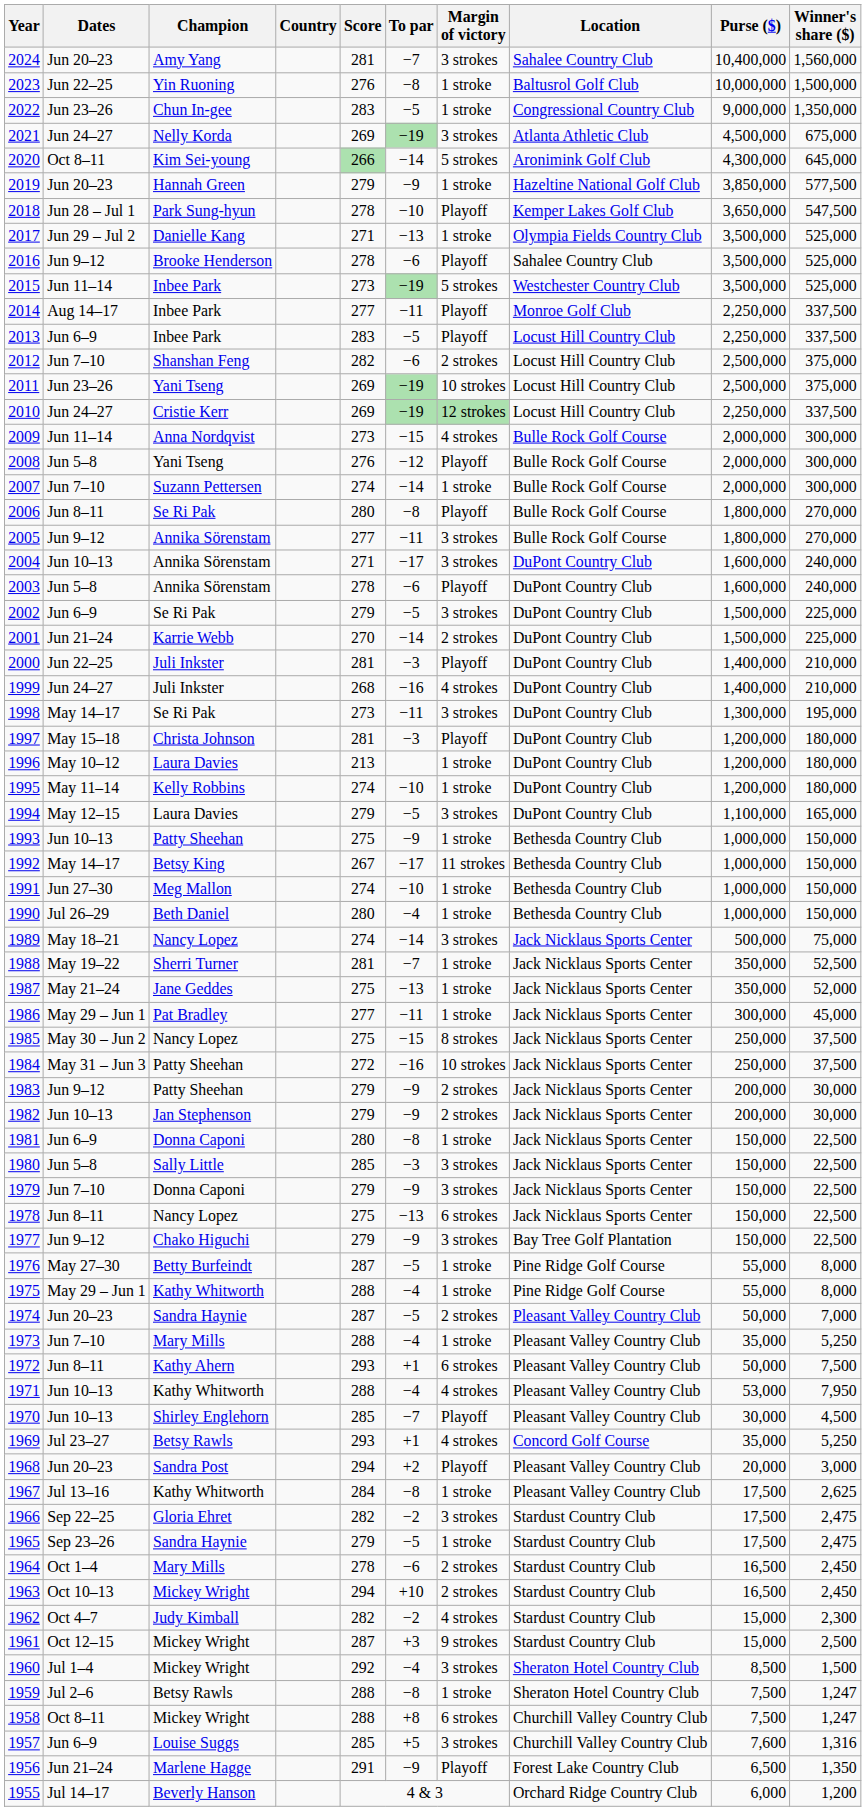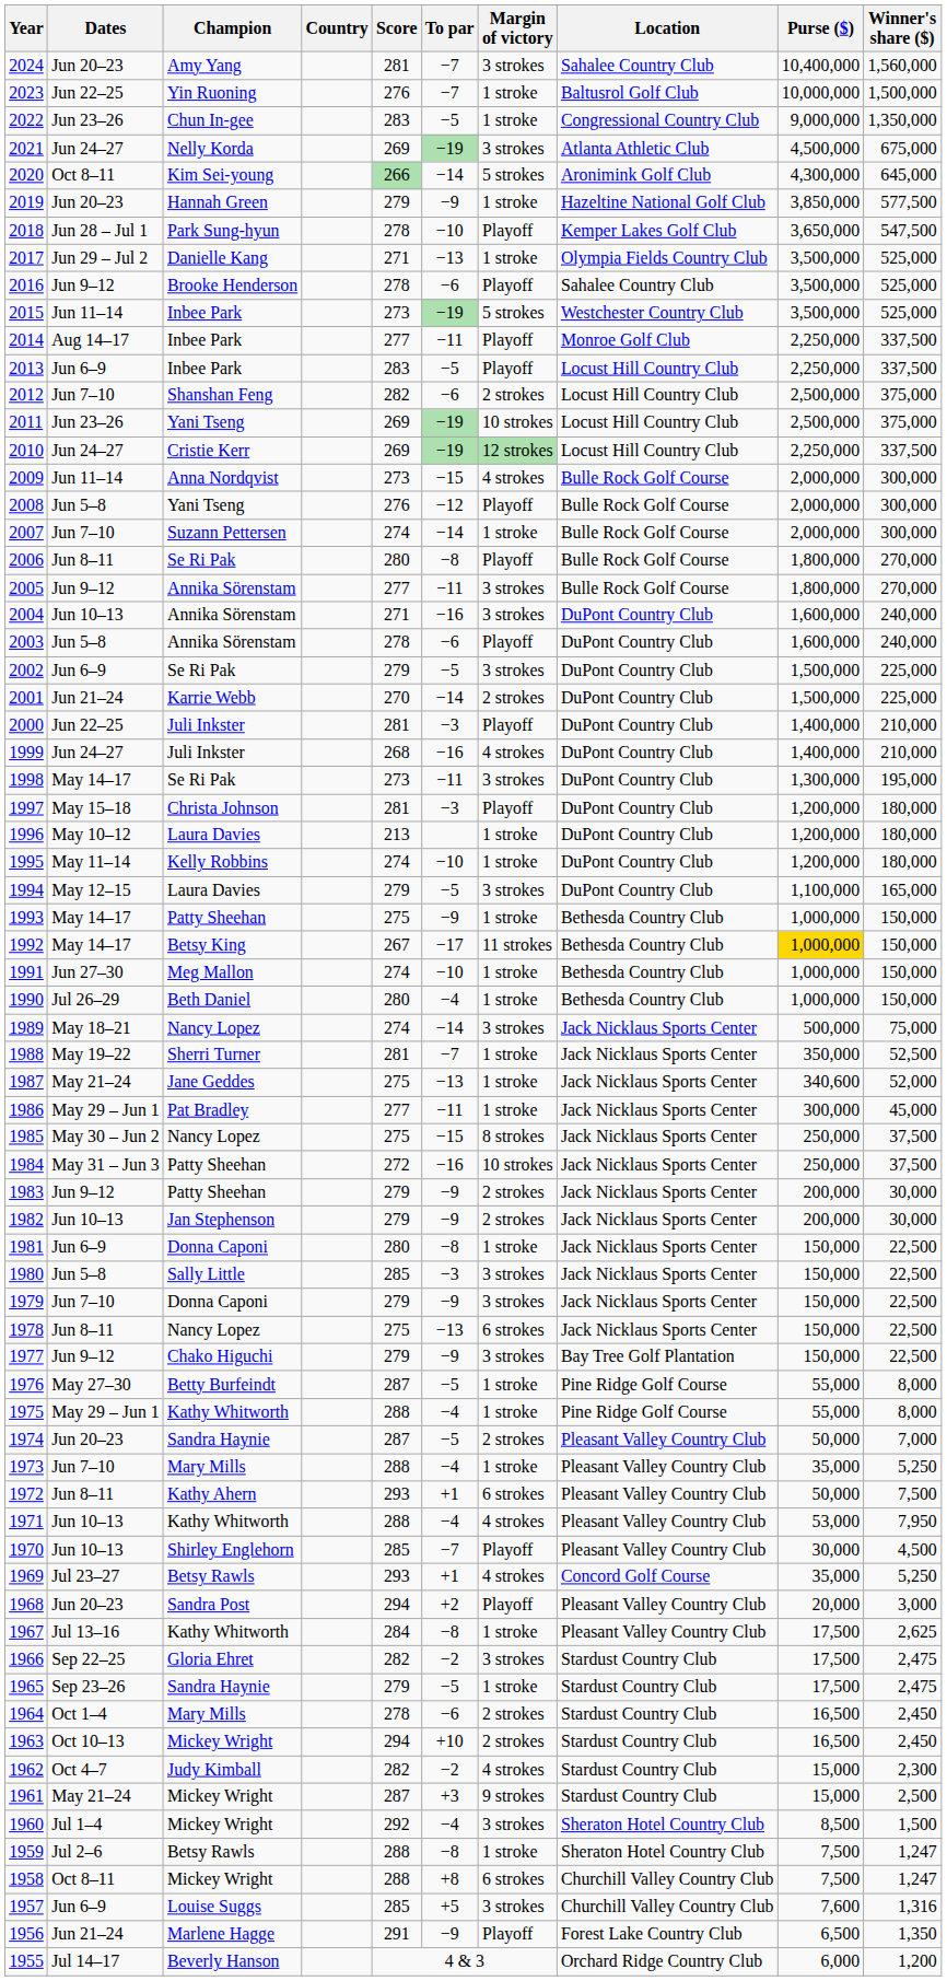2023 | To par: −8 -> −7
2004 | To par: −17 -> −16
1993 | Dates: Jun 10–13 -> May 14–17
1992 | Purse ($): no background -> gold background
1987 | Purse ($): 350,000 -> 340,600
1961 | Dates: Oct 12–15 -> May 21–24
